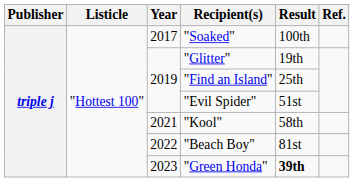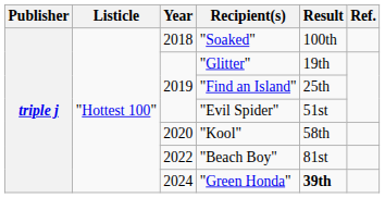"Soaked" | Year: 2017 -> 2018
"Kool" | Year: 2021 -> 2020
"Green Honda" | Year: 2023 -> 2024
